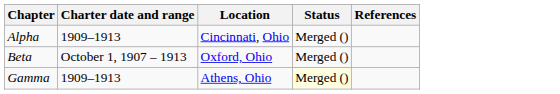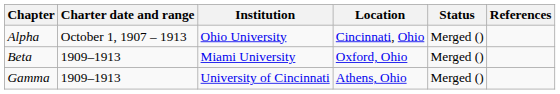+ column: Institution | Ohio University | Miami University | University of Cincinnati
Alpha | Charter date and range: 1909–1913 -> October 1, 1907 – 1913
Beta | Charter date and range: October 1, 1907 – 1913 -> 1909–1913
Gamma | Status: lightyellow background -> no background
